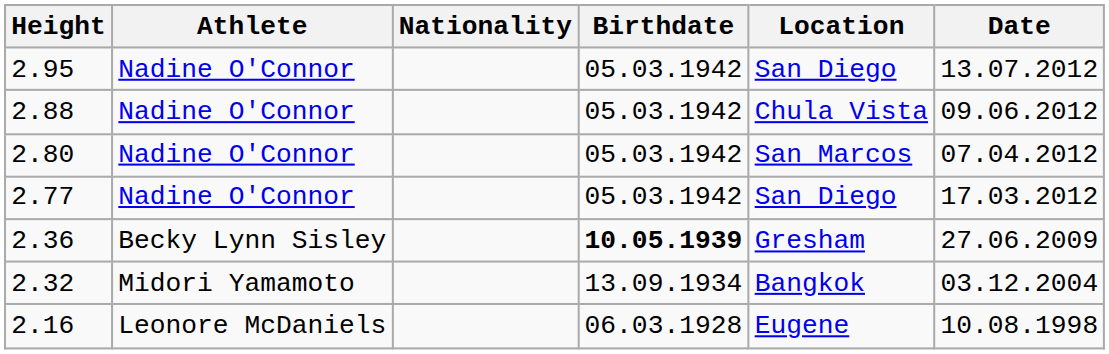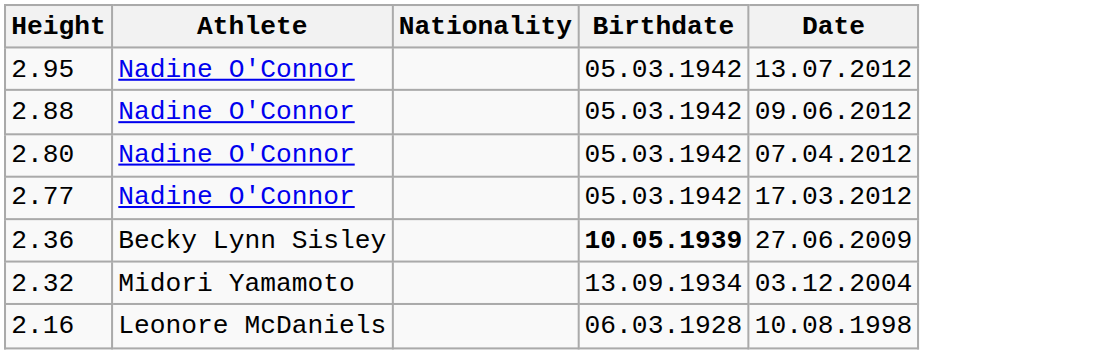- column: Location | San Diego | Chula Vista | San Marcos | San Diego | Gresham | Bangkok | Eugene
